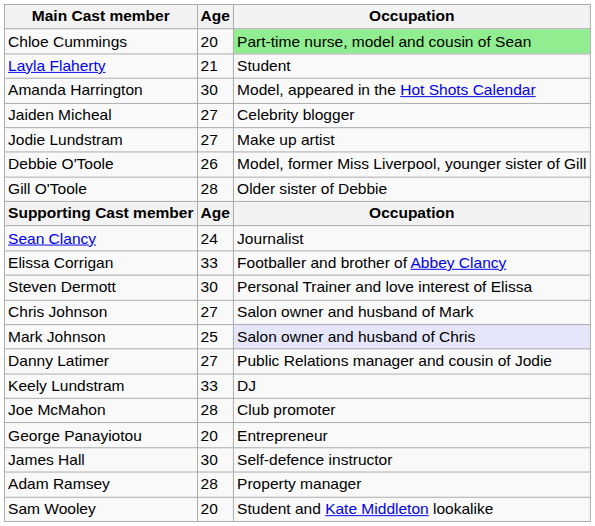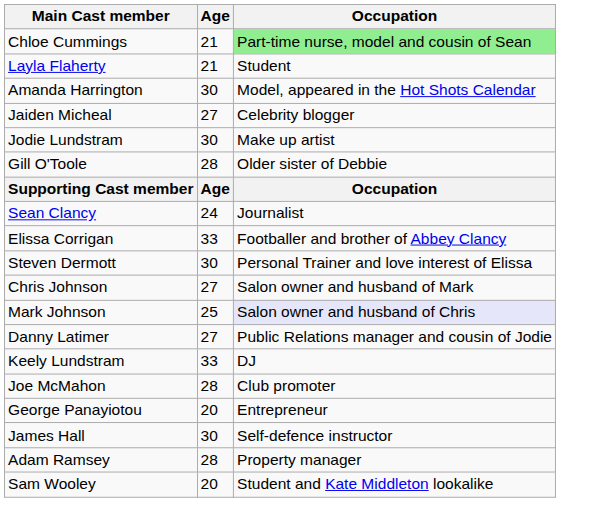Chloe Cummings | Age: 20 -> 21
Jodie Lundstram | Age: 27 -> 30
- row: Debbie O'Toole | 26 | Model, former Miss Liverpool, younger sister of Gill
